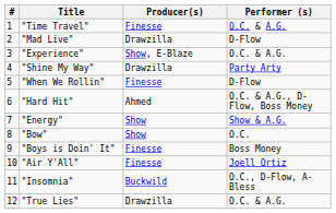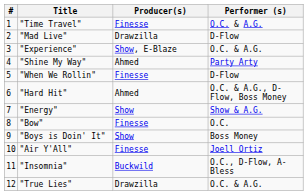"Shine My Way" | Producer(s): Drawzilla -> Ahmed
"Bow" | Producer(s): Show -> Finesse
"Boys is Doin' It" | Producer(s): Finesse -> Show
